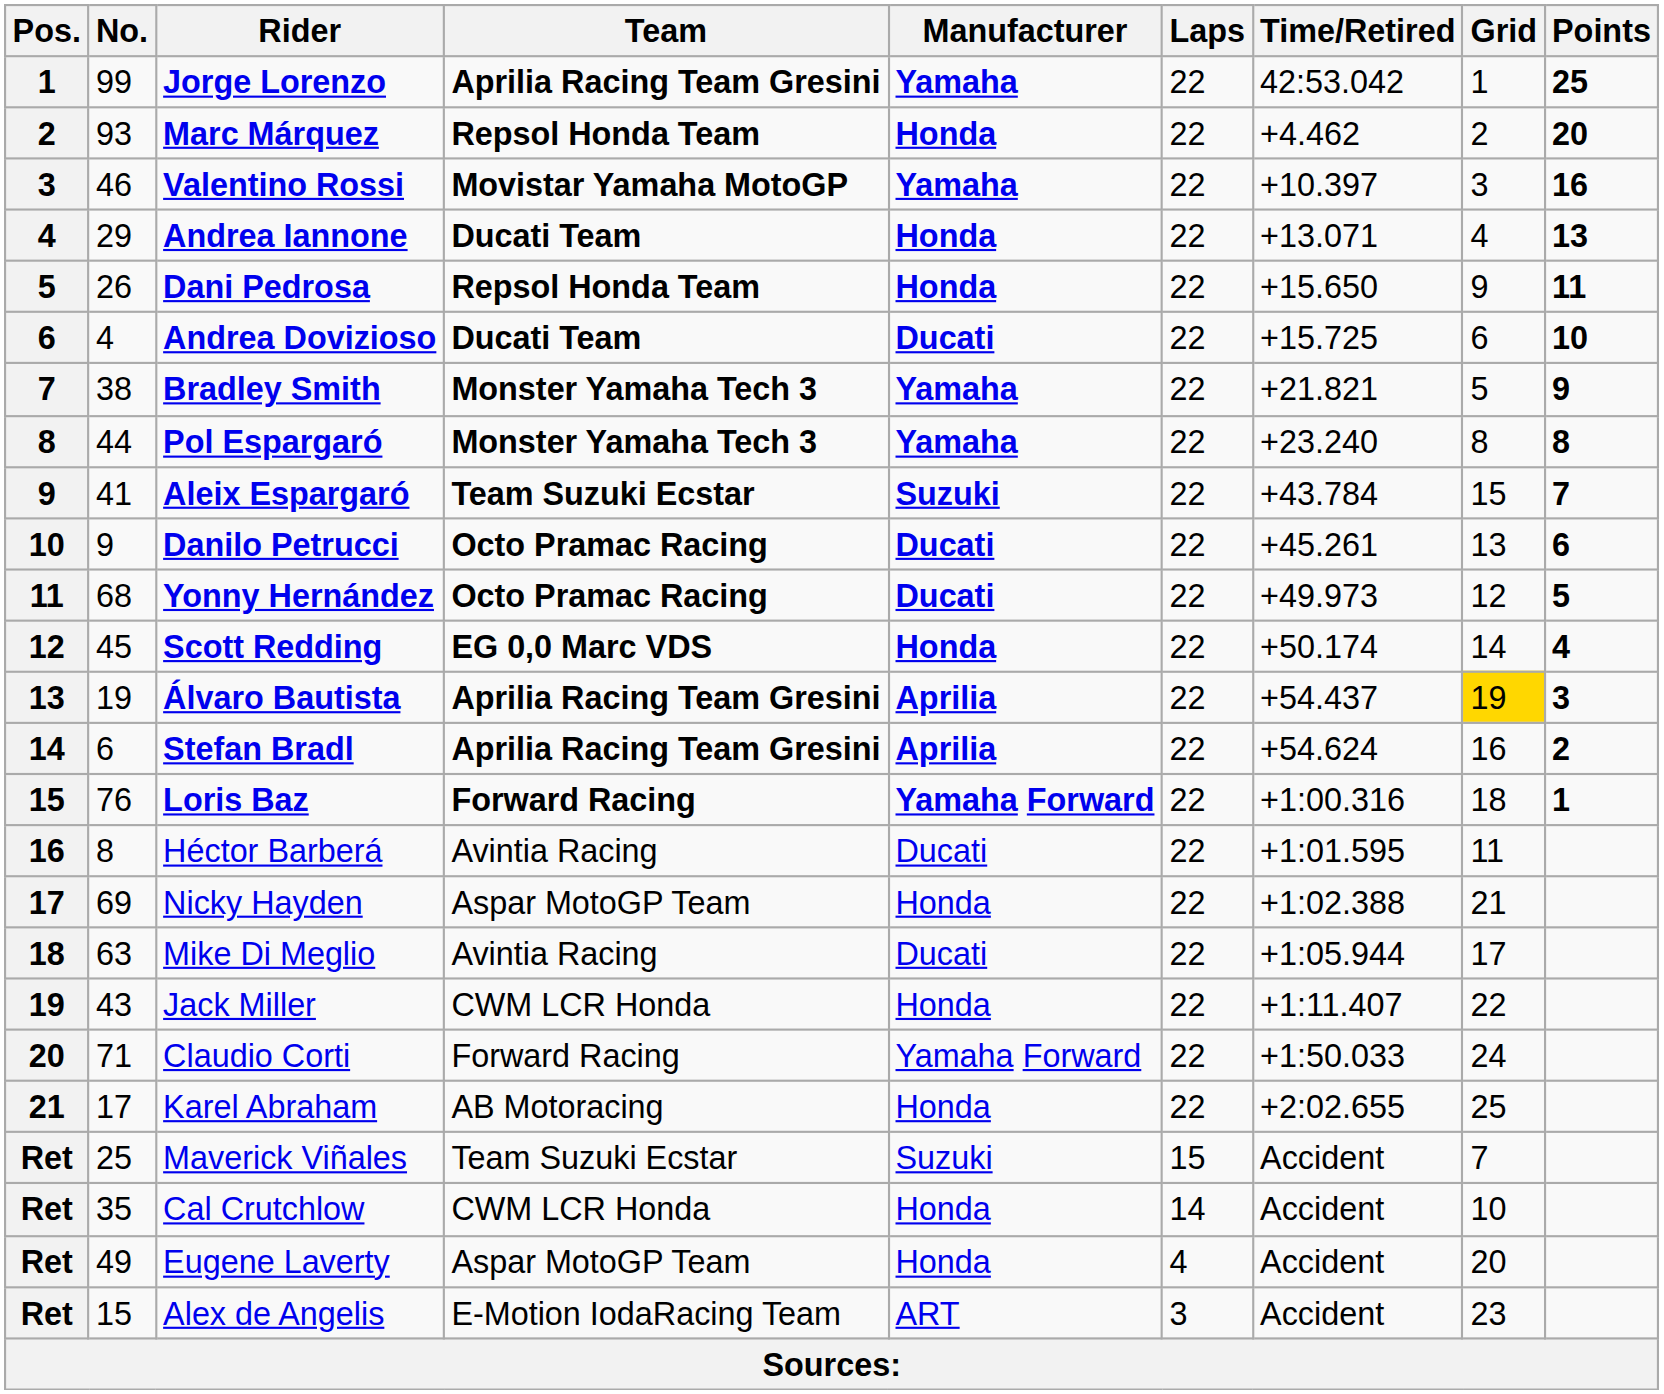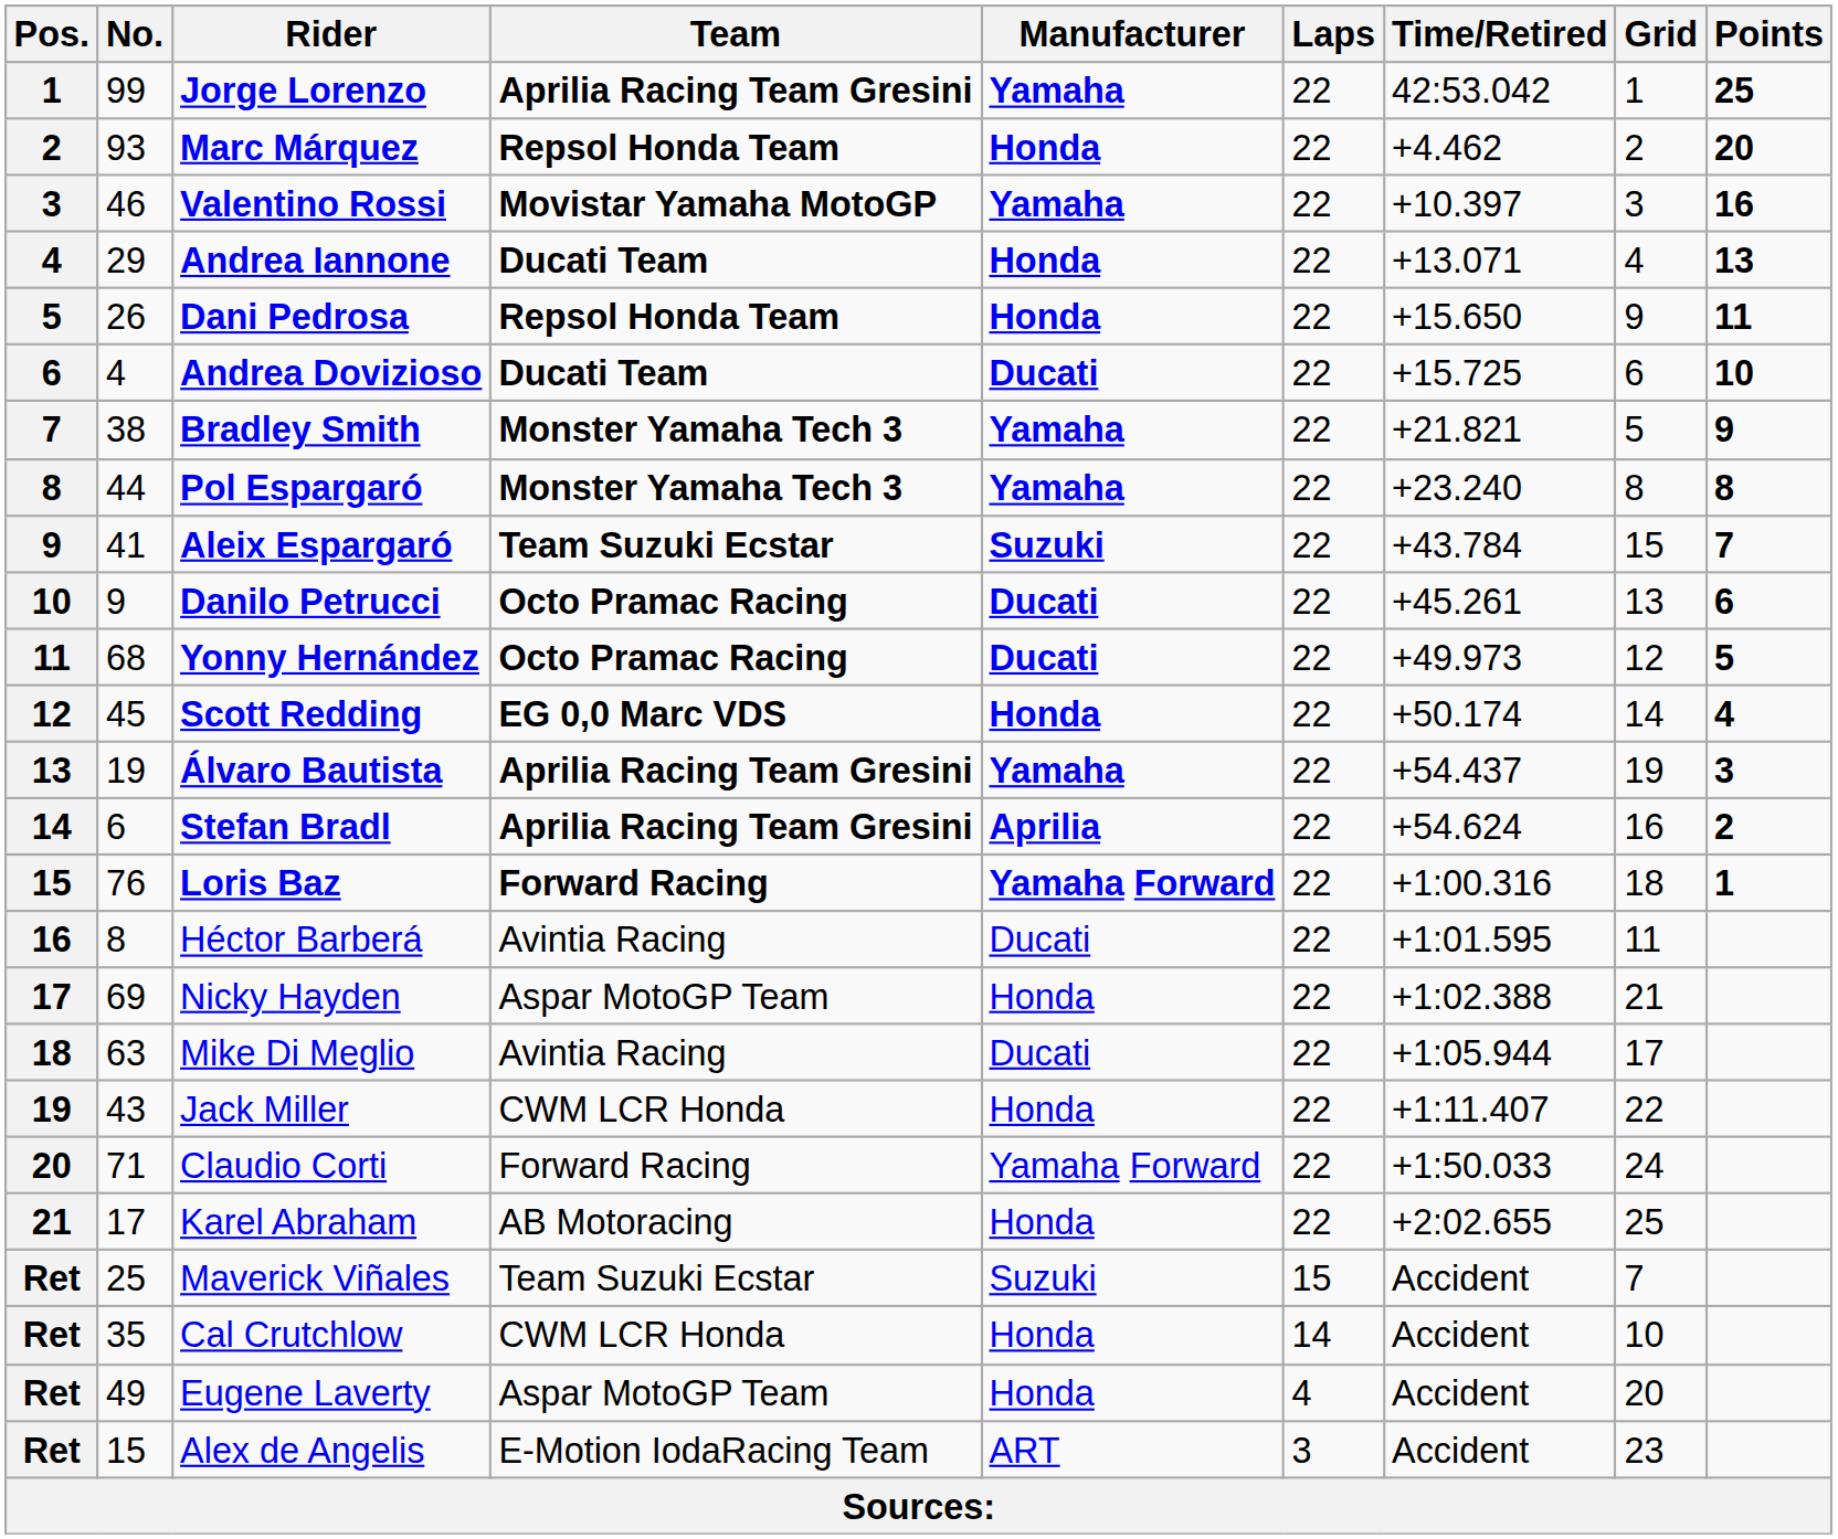Álvaro Bautista | Manufacturer: Aprilia -> Yamaha
Álvaro Bautista | Grid: gold background -> no background
